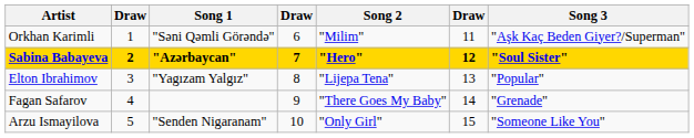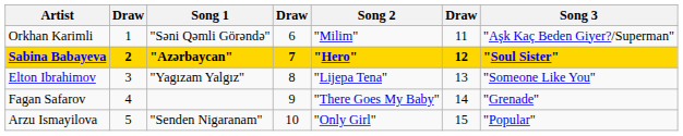Elton Ibrahimov | Song 3: "Popular" -> "Someone Like You"
Arzu Ismayilova | Song 3: "Someone Like You" -> "Popular"
